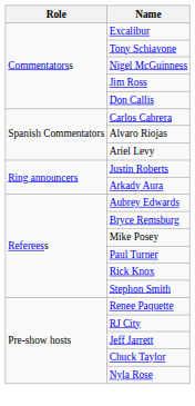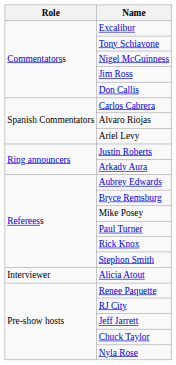+ row: Interviewer | Alicia Atout
